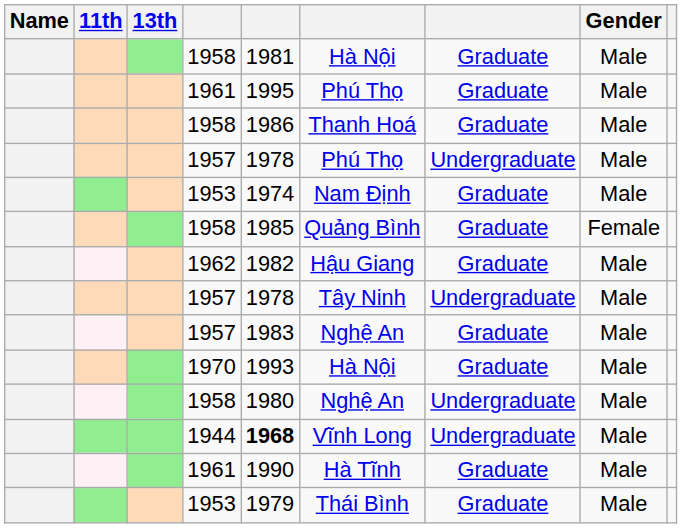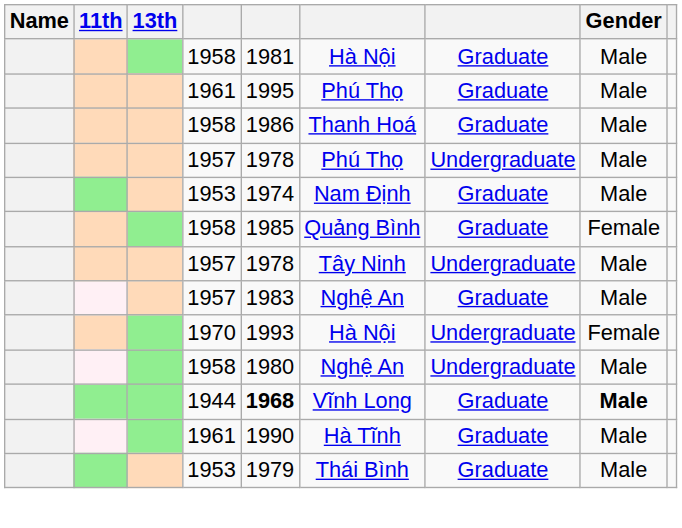- row: 1962 | 1982 | Hậu Giang | Graduate | Male
1970 | column 7: Graduate -> Undergraduate
1970 | Gender: Male -> Female
1944 | column 7: Undergraduate -> Graduate
1944 | Gender: normal -> bold
